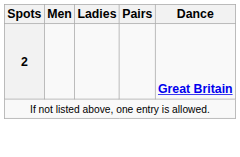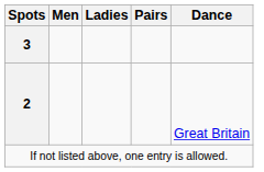+ row: 3
2 | Dance: bold -> normal
